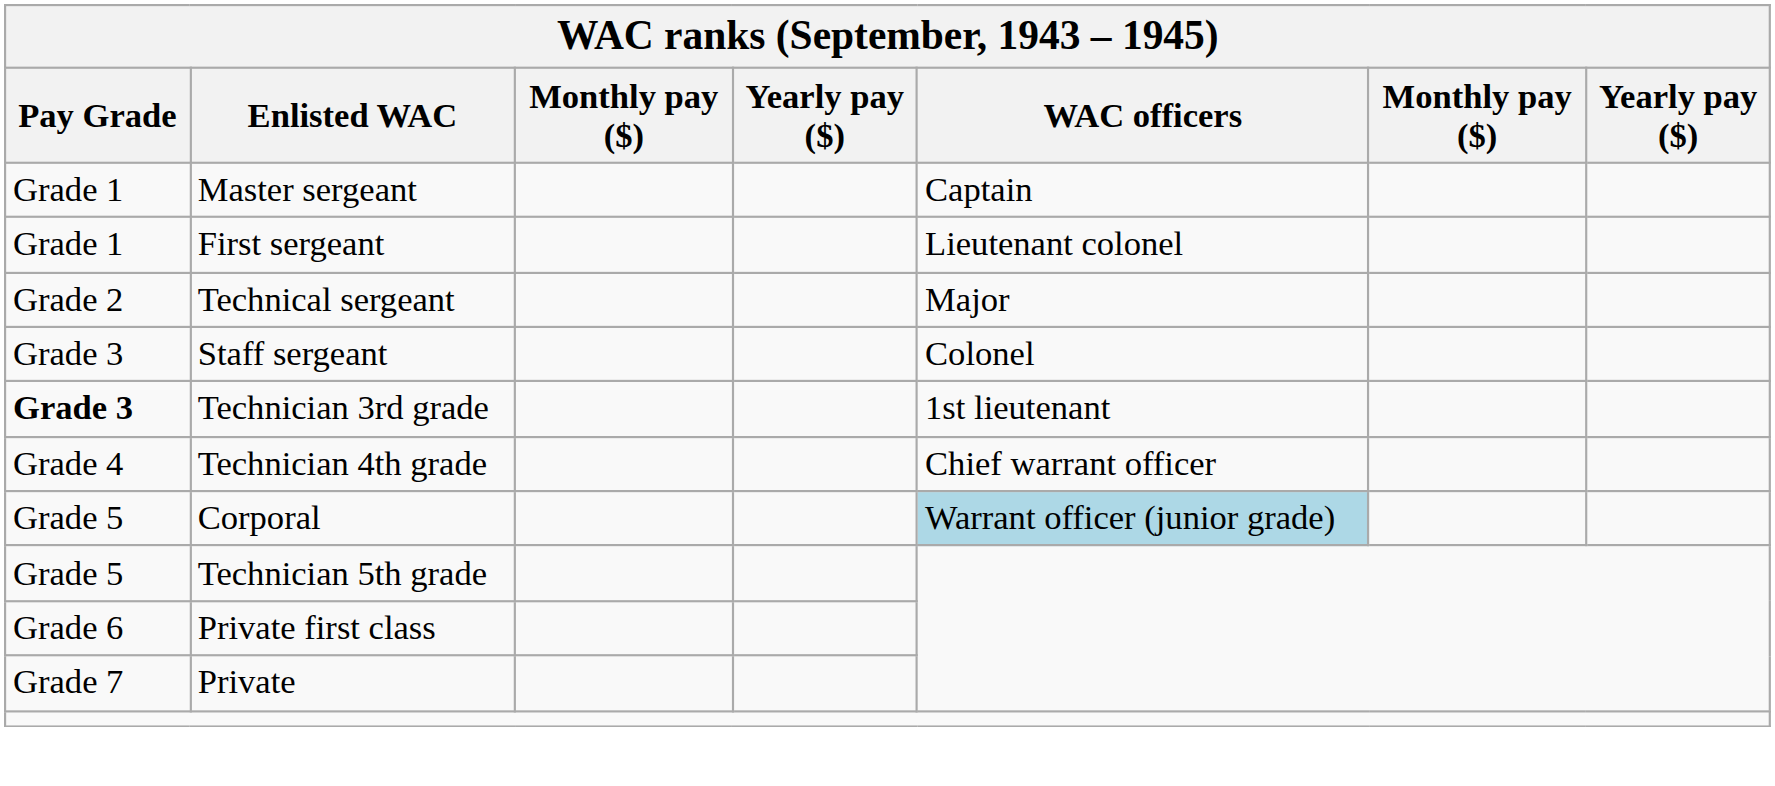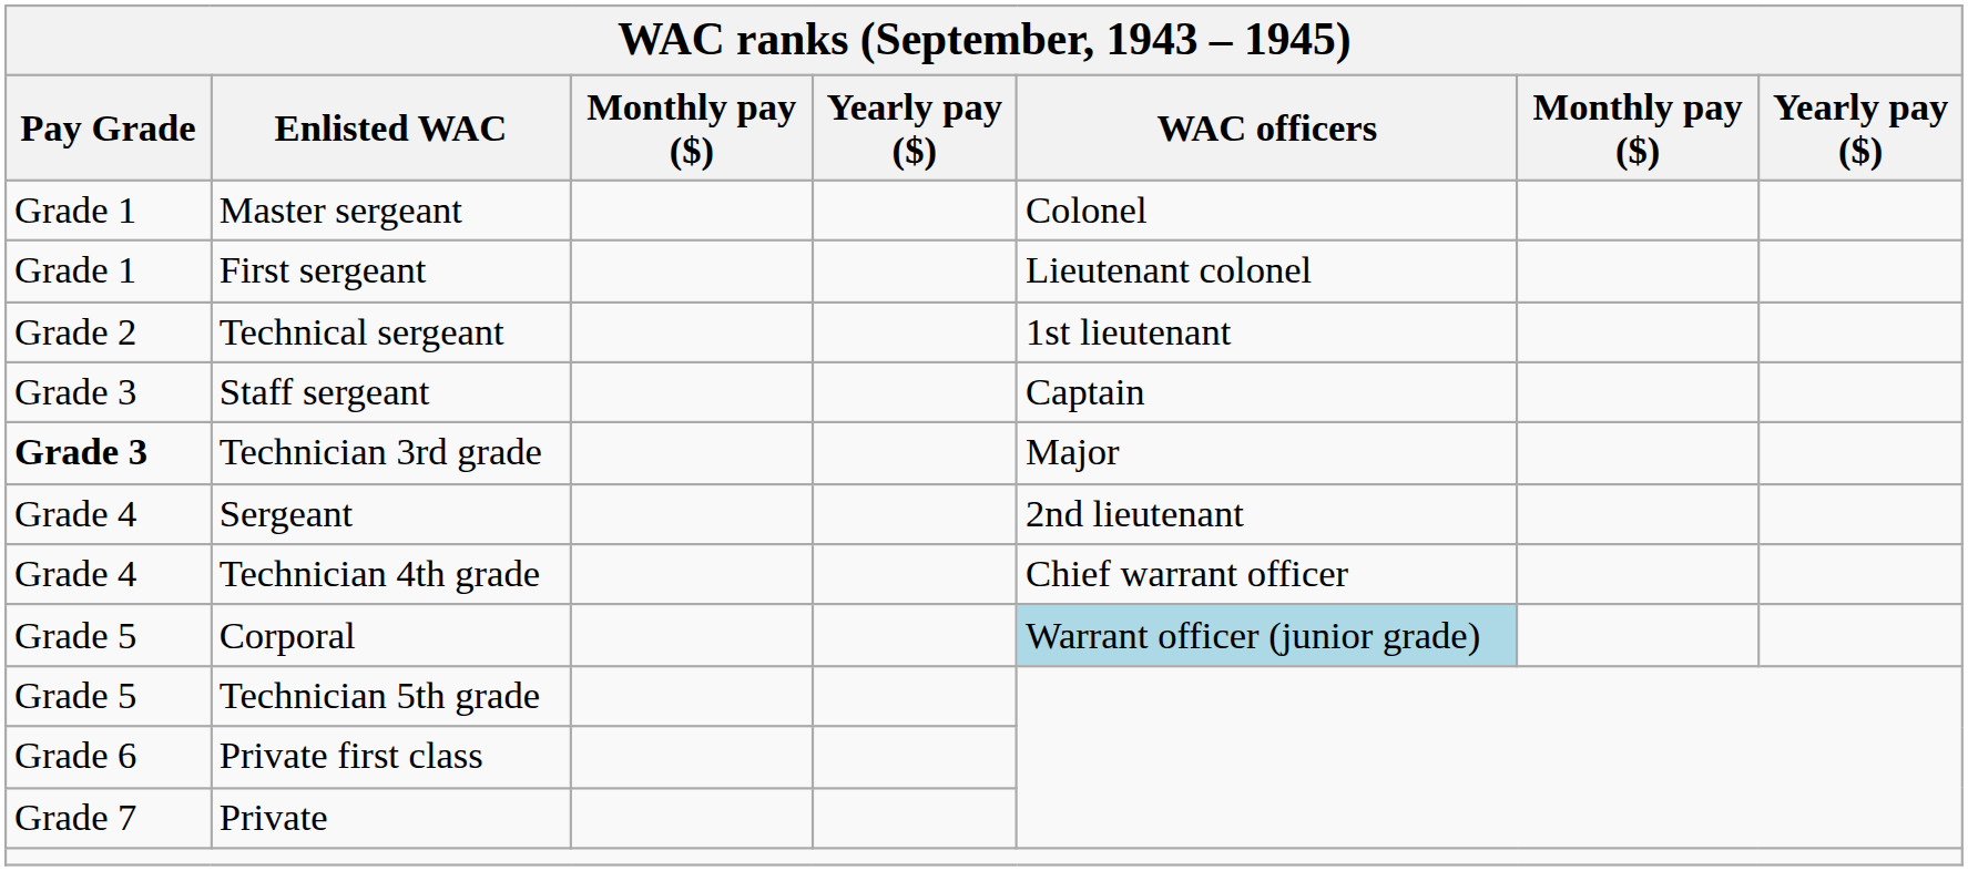Master sergeant | WAC officers: Captain -> Colonel
Technical sergeant | WAC officers: Major -> 1st lieutenant
Staff sergeant | WAC officers: Colonel -> Captain
Technician 3rd grade | WAC officers: 1st lieutenant -> Major
+ row: Grade 4 | Sergeant | 2nd lieutenant
